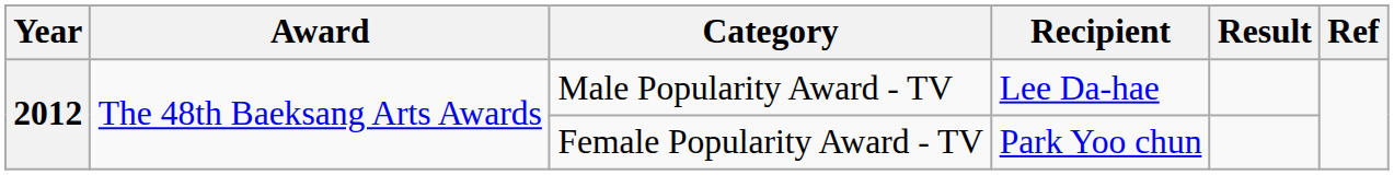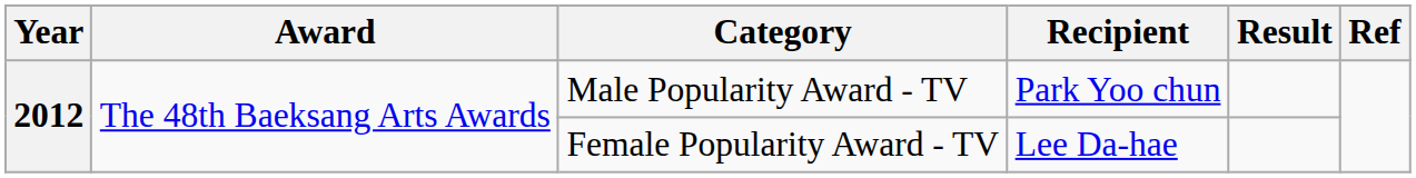Male Popularity Award - TV | Recipient: Lee Da-hae -> Park Yoo chun
Female Popularity Award - TV | Recipient: Park Yoo chun -> Lee Da-hae
